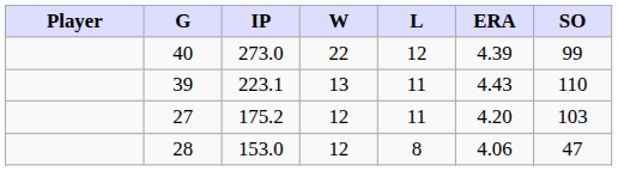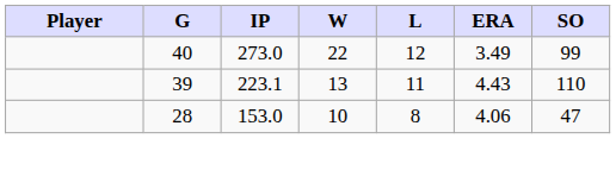40 | ERA: 4.39 -> 3.49
- row: 27 | 175.2 | 12 | 11 | 4.20 | 103
28 | W: 12 -> 10
